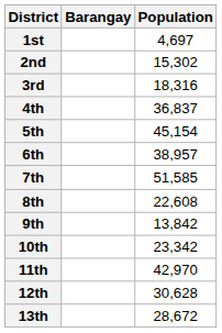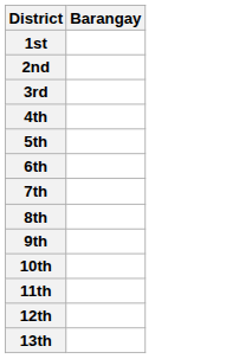- column: Population | 4,697 | 15,302 | 18,316 | 36,837 | 45,154 | 38,957 | 51,585 | 22,608 | 13,842 | 23,342 | 42,970 | 30,628 | 28,672
